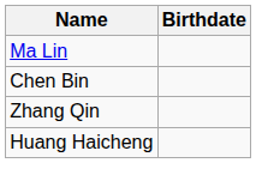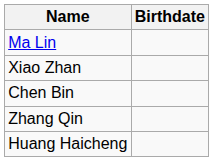+ row: Xiao Zhan
